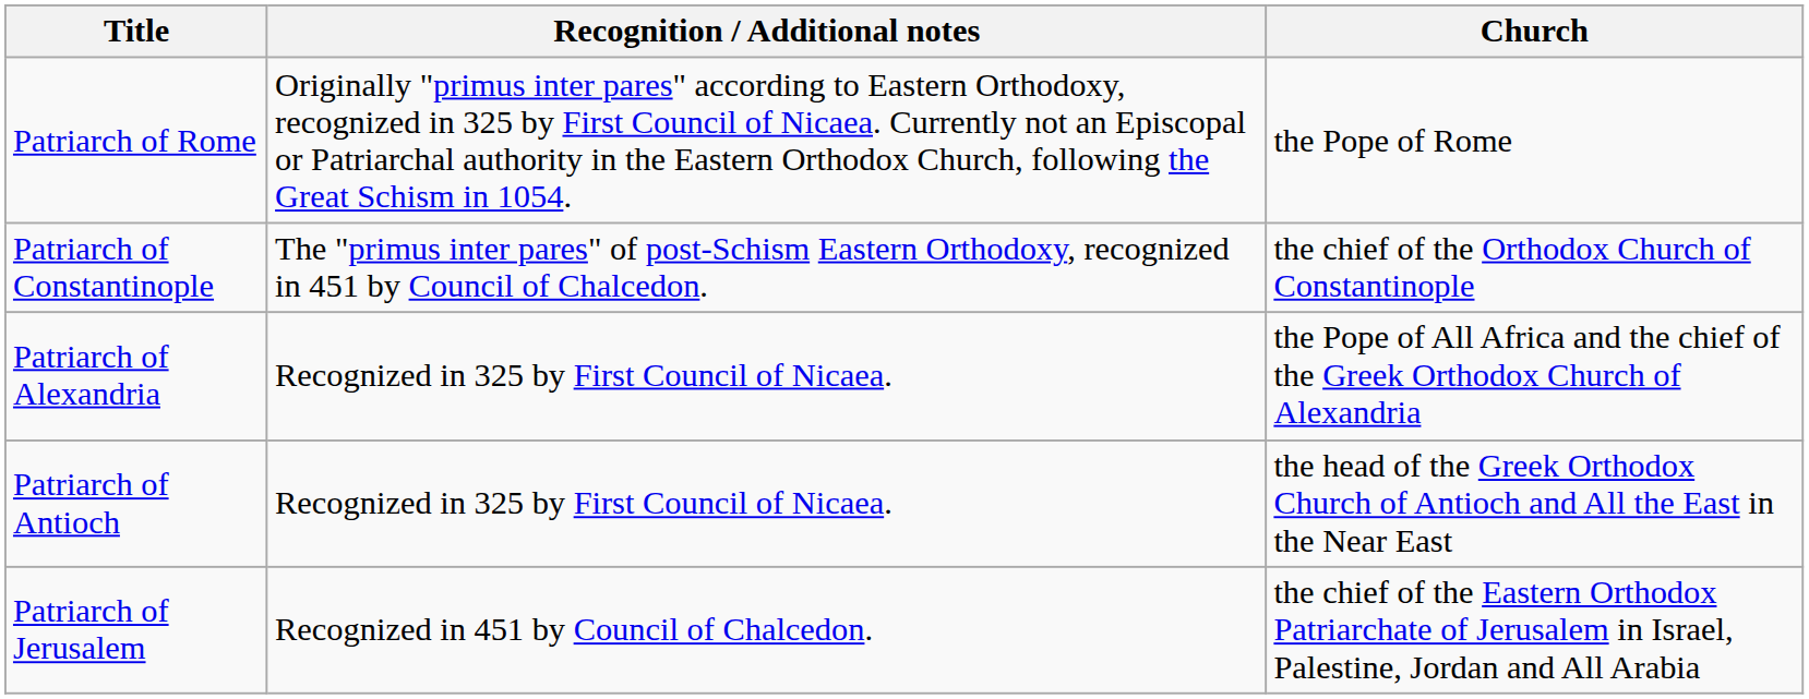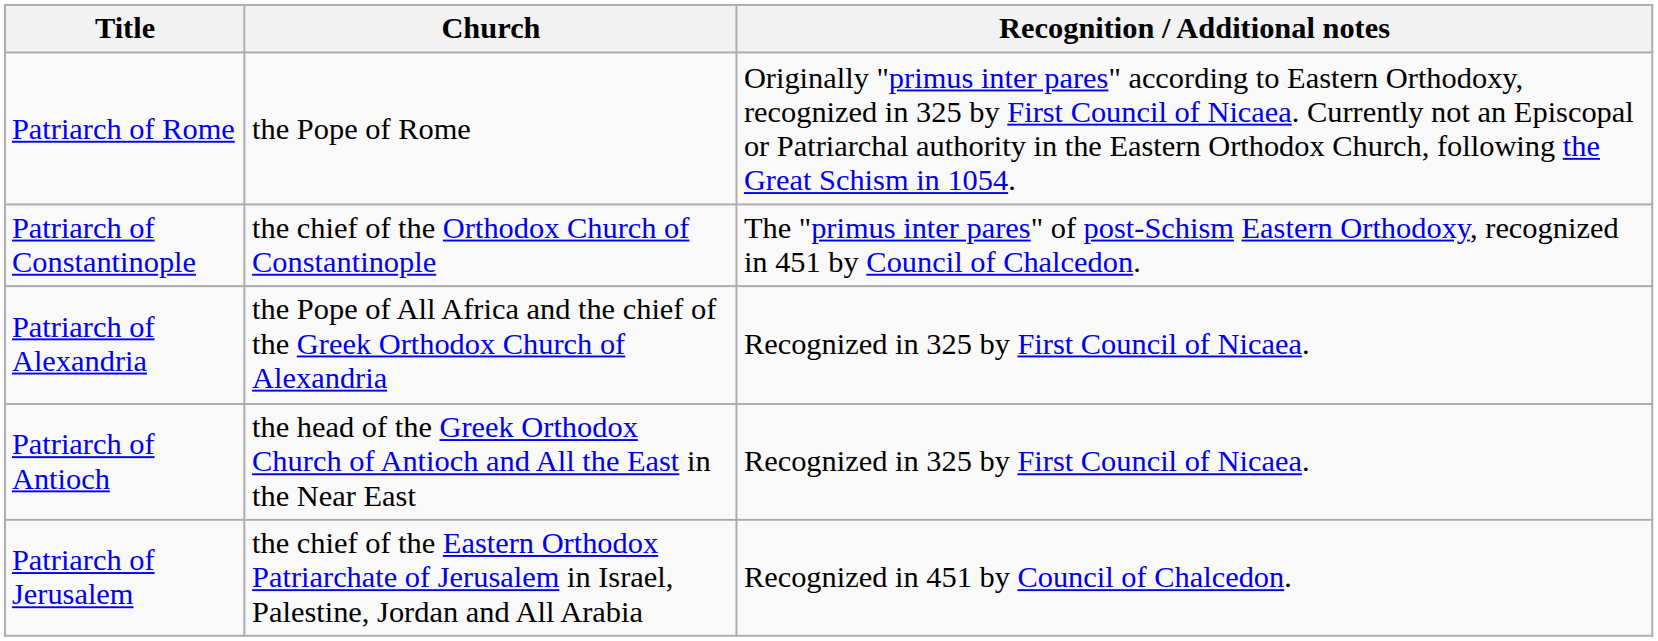columns swapped: Church <-> Recognition / Additional notes
